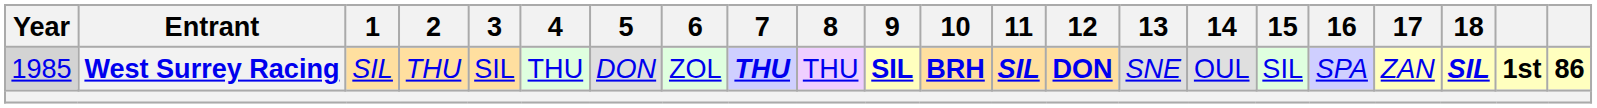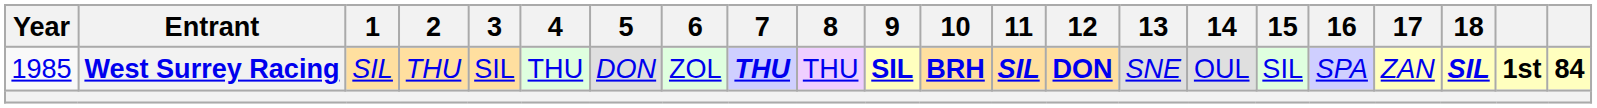West Surrey Racing | Year: lightgrey background -> no background
West Surrey Racing | column 22: 86 -> 84
